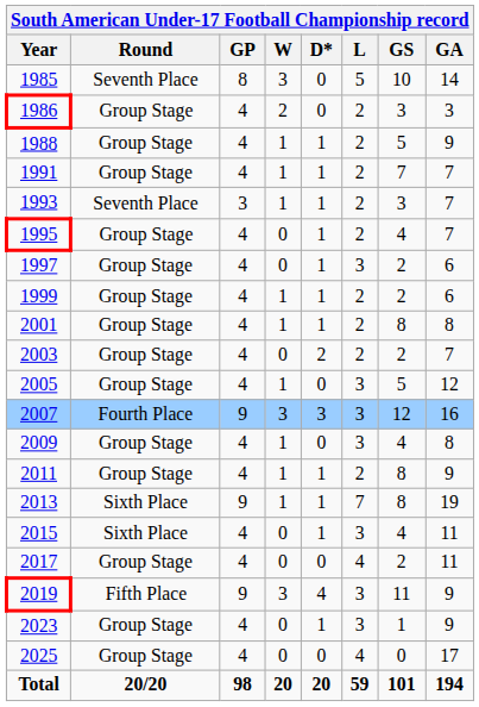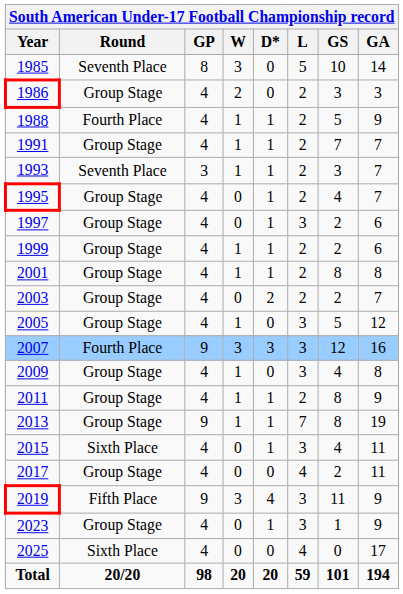1988 | Round: Group Stage -> Fourth Place
2013 | Round: Sixth Place -> Group Stage
2025 | Round: Group Stage -> Sixth Place
